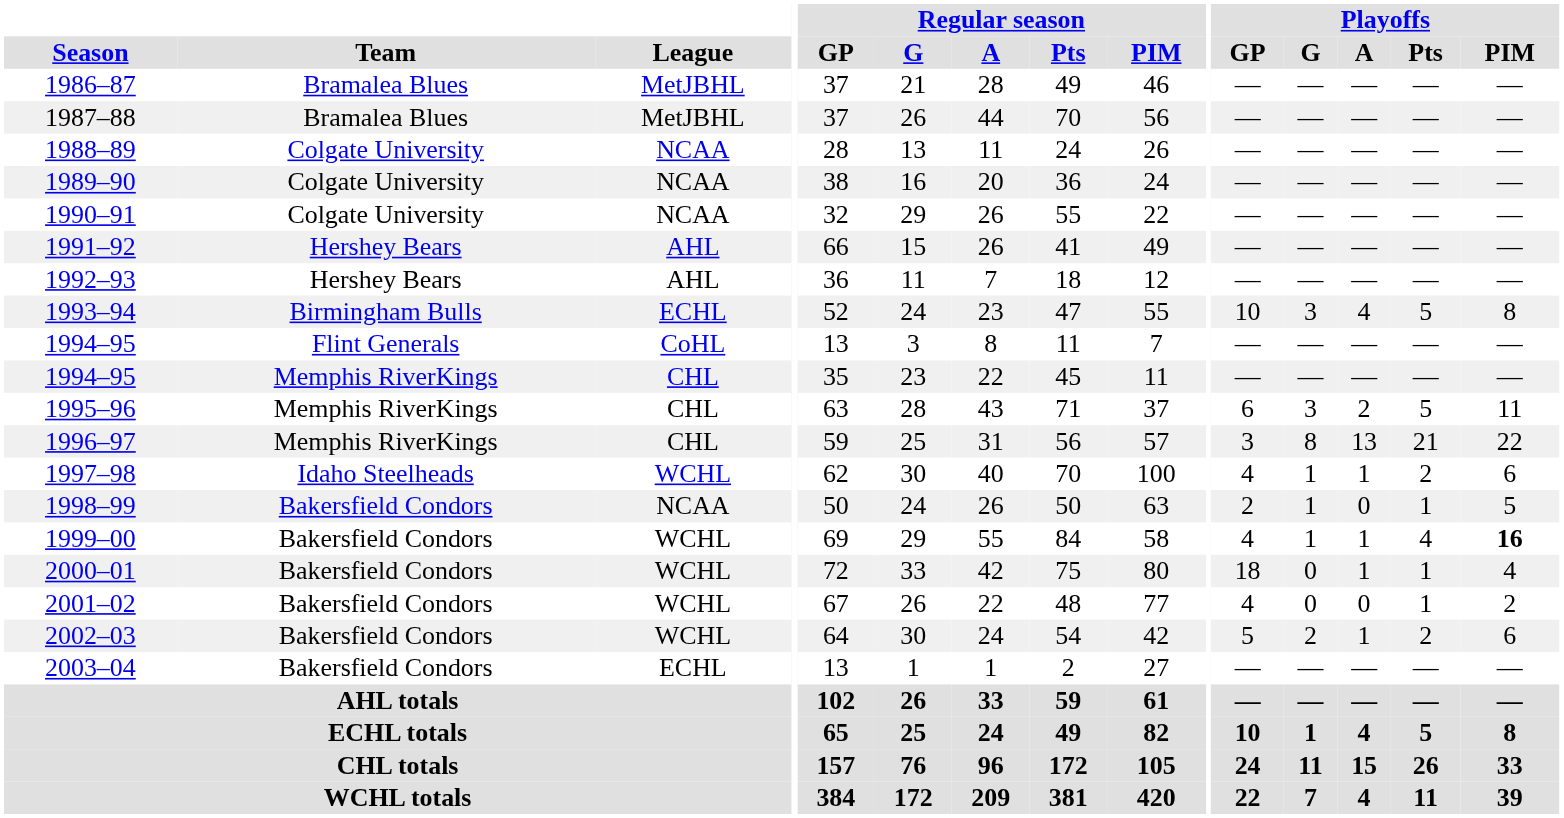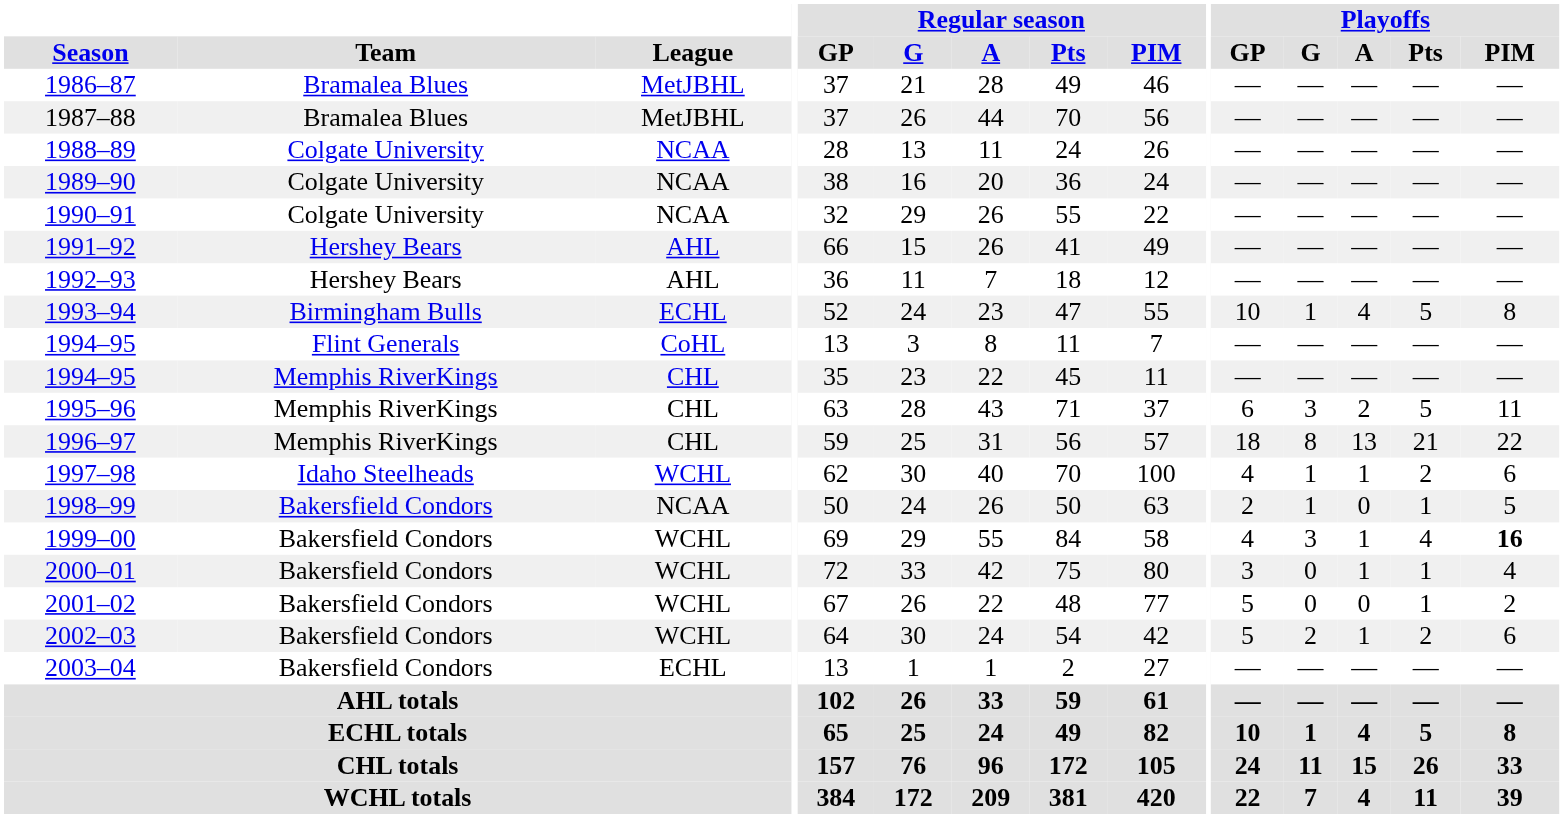1993–94 | Playoffs / G: 3 -> 1
1996–97 | Playoffs / GP: 3 -> 18
1999–00 | Playoffs / G: 1 -> 3
2000–01 | Playoffs / GP: 18 -> 3
2001–02 | Playoffs / GP: 4 -> 5
